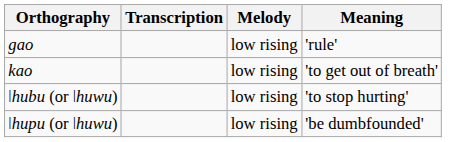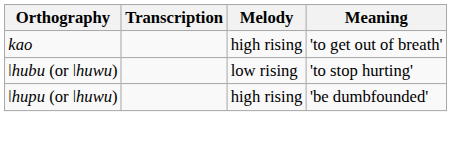- row: gao | low rising | 'rule'
kao | Melody: low rising -> high rising
ǀhupu (or ǀhuwu) | Melody: low rising -> high rising
